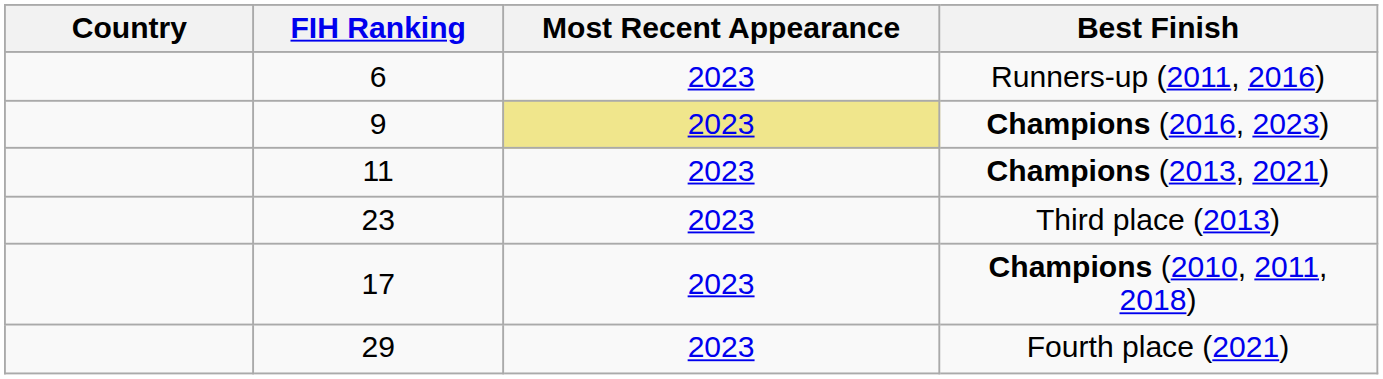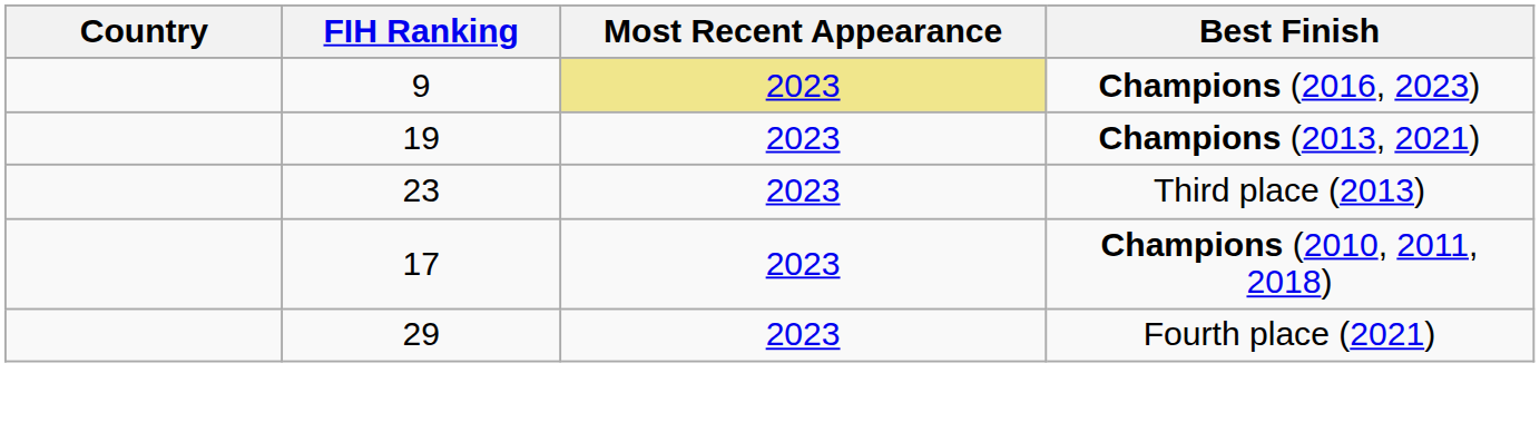- row: 6 | 2023 | Runners-up (2011, 2016)
Champions (2013, 2021) | FIH Ranking: 11 -> 19
